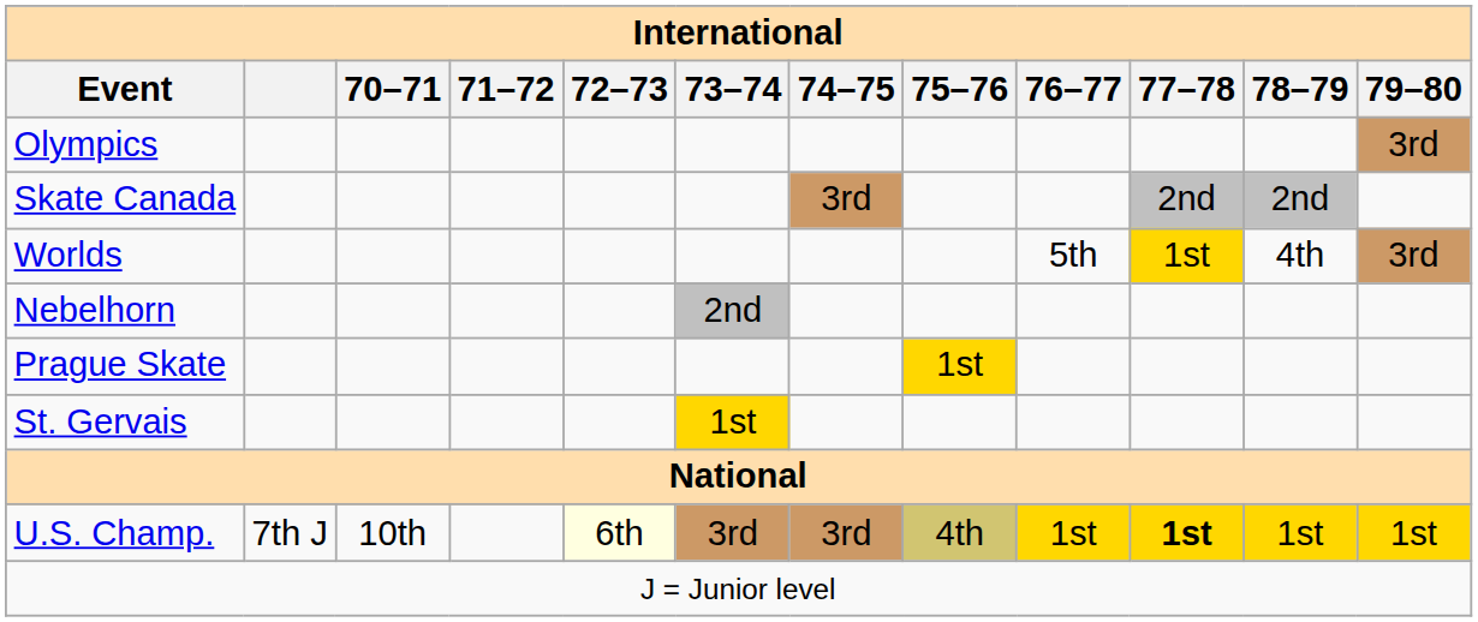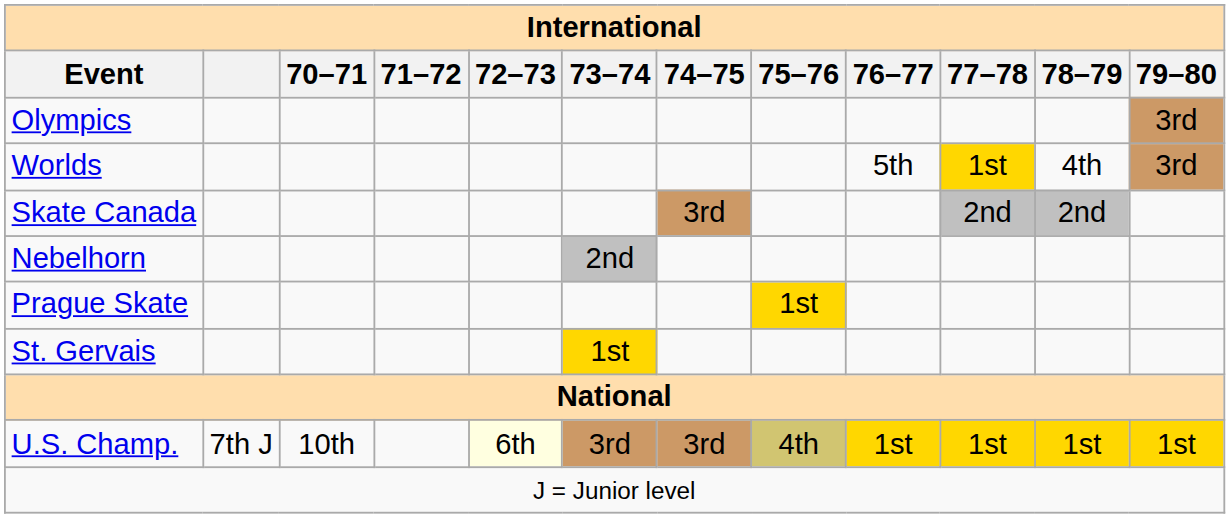rows swapped: Worlds <-> Skate Canada
U.S. Champ. | 77–78: bold -> normal
